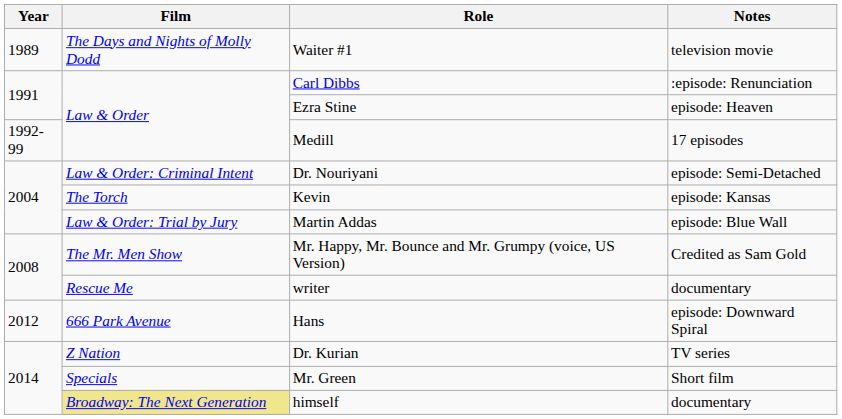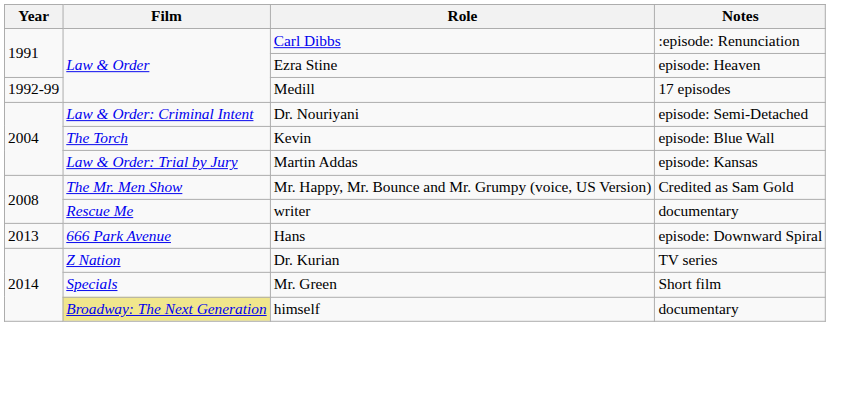- row: 1989 | The Days and Nights of Molly Dodd | Waiter #1 | television movie
Kevin | Notes: episode: Kansas -> episode: Blue Wall
Martin Addas | Notes: episode: Blue Wall -> episode: Kansas
Hans | Year: 2012 -> 2013
